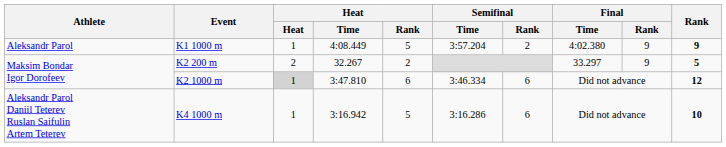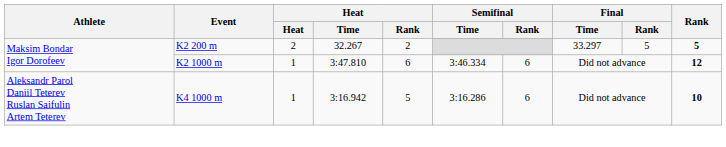- row: Aleksandr Parol | K1 1000 m | 1 | 4:08.449 | 5 | 3:57.204 | 2 | 4:02.380 | 9 | 9
K2 200 m | Final / Rank: 9 -> 5
K2 1000 m | Heat: lightgrey background -> no background
